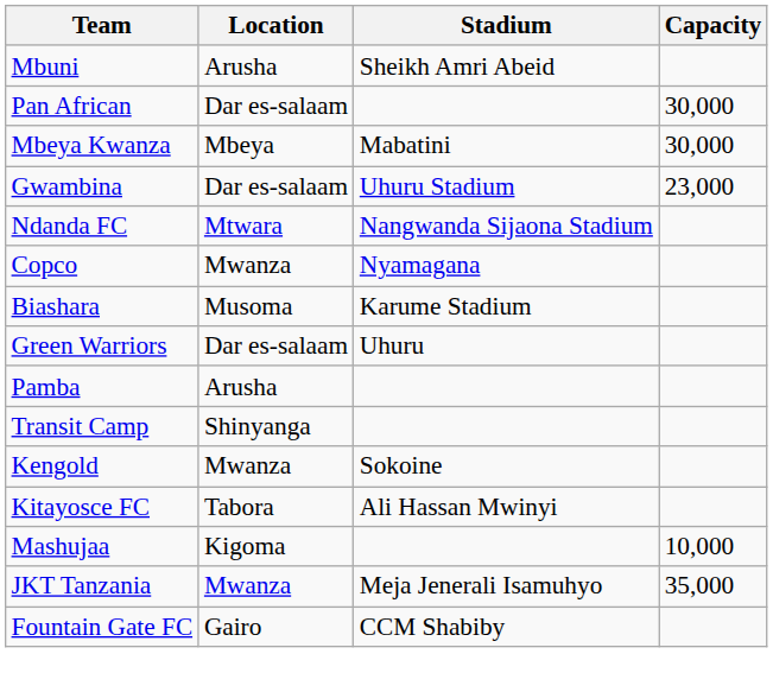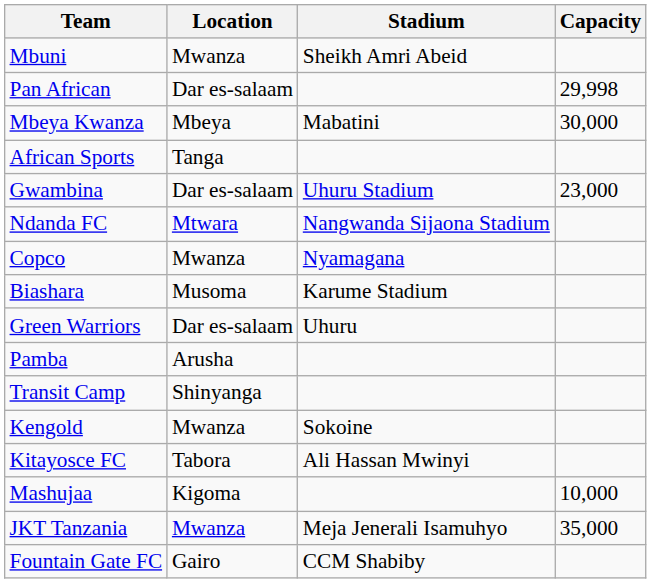Mbuni | Location: Arusha -> Mwanza
Pan African | Capacity: 30,000 -> 29,998
+ row: African Sports | Tanga
